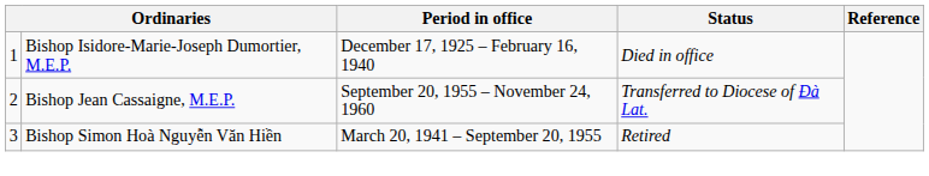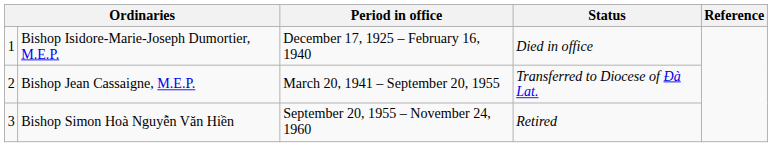Bishop Jean Cassaigne, M.E.P. | Period in office: September 20, 1955 – November 24, 1960 -> March 20, 1941 – September 20, 1955
Bishop Simon Hoà Nguyễn Văn Hiền | Period in office: March 20, 1941 – September 20, 1955 -> September 20, 1955 – November 24, 1960
